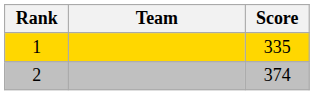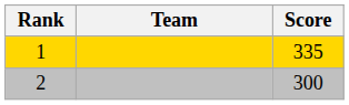2 | Score: 374 -> 300
